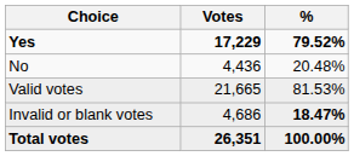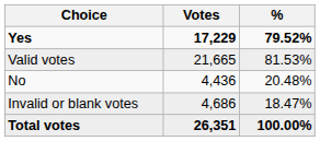rows swapped: No <-> Valid votes
Invalid or blank votes | %: bold -> normal
